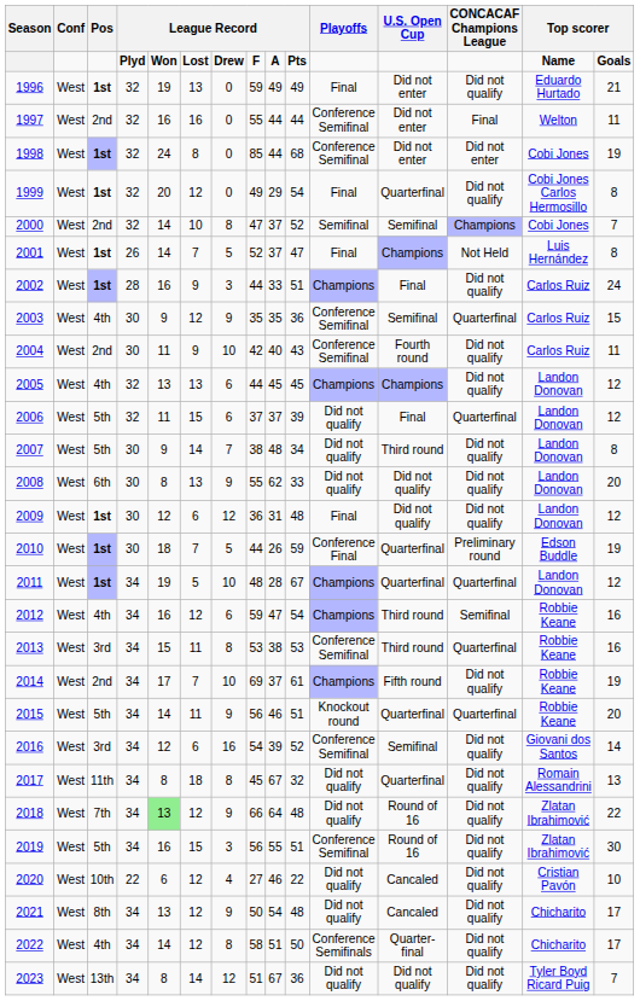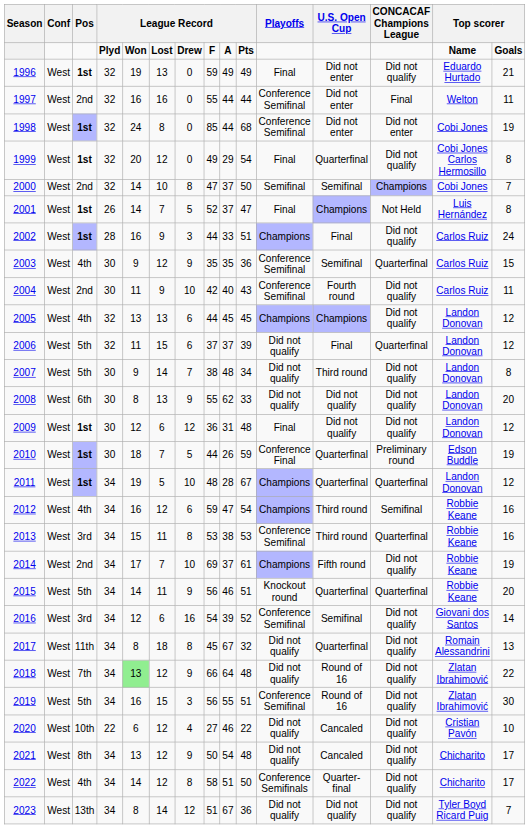2000 | column 10: 52 -> 50
